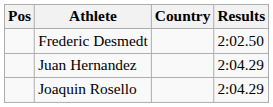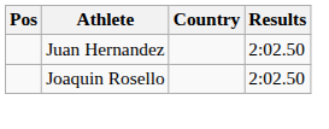- row: Frederic Desmedt | 2:02.50
Juan Hernandez | Results: 2:04.29 -> 2:02.50
Joaquin Rosello | Results: 2:04.29 -> 2:02.50
